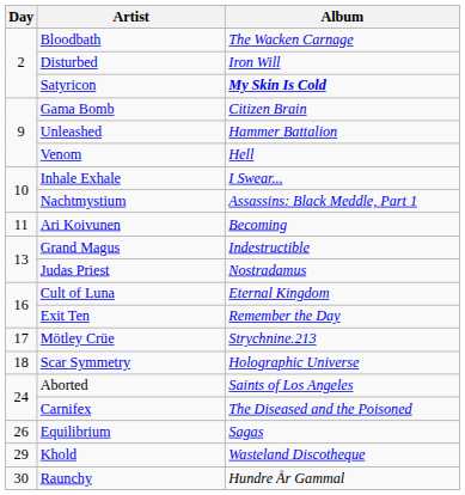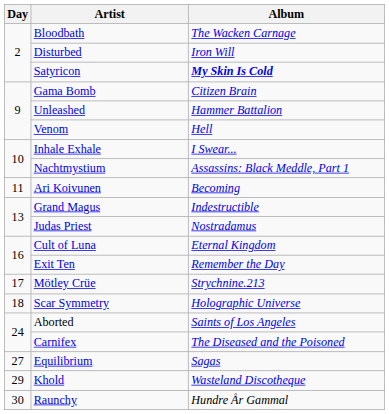Equilibrium | Day: 26 -> 27
